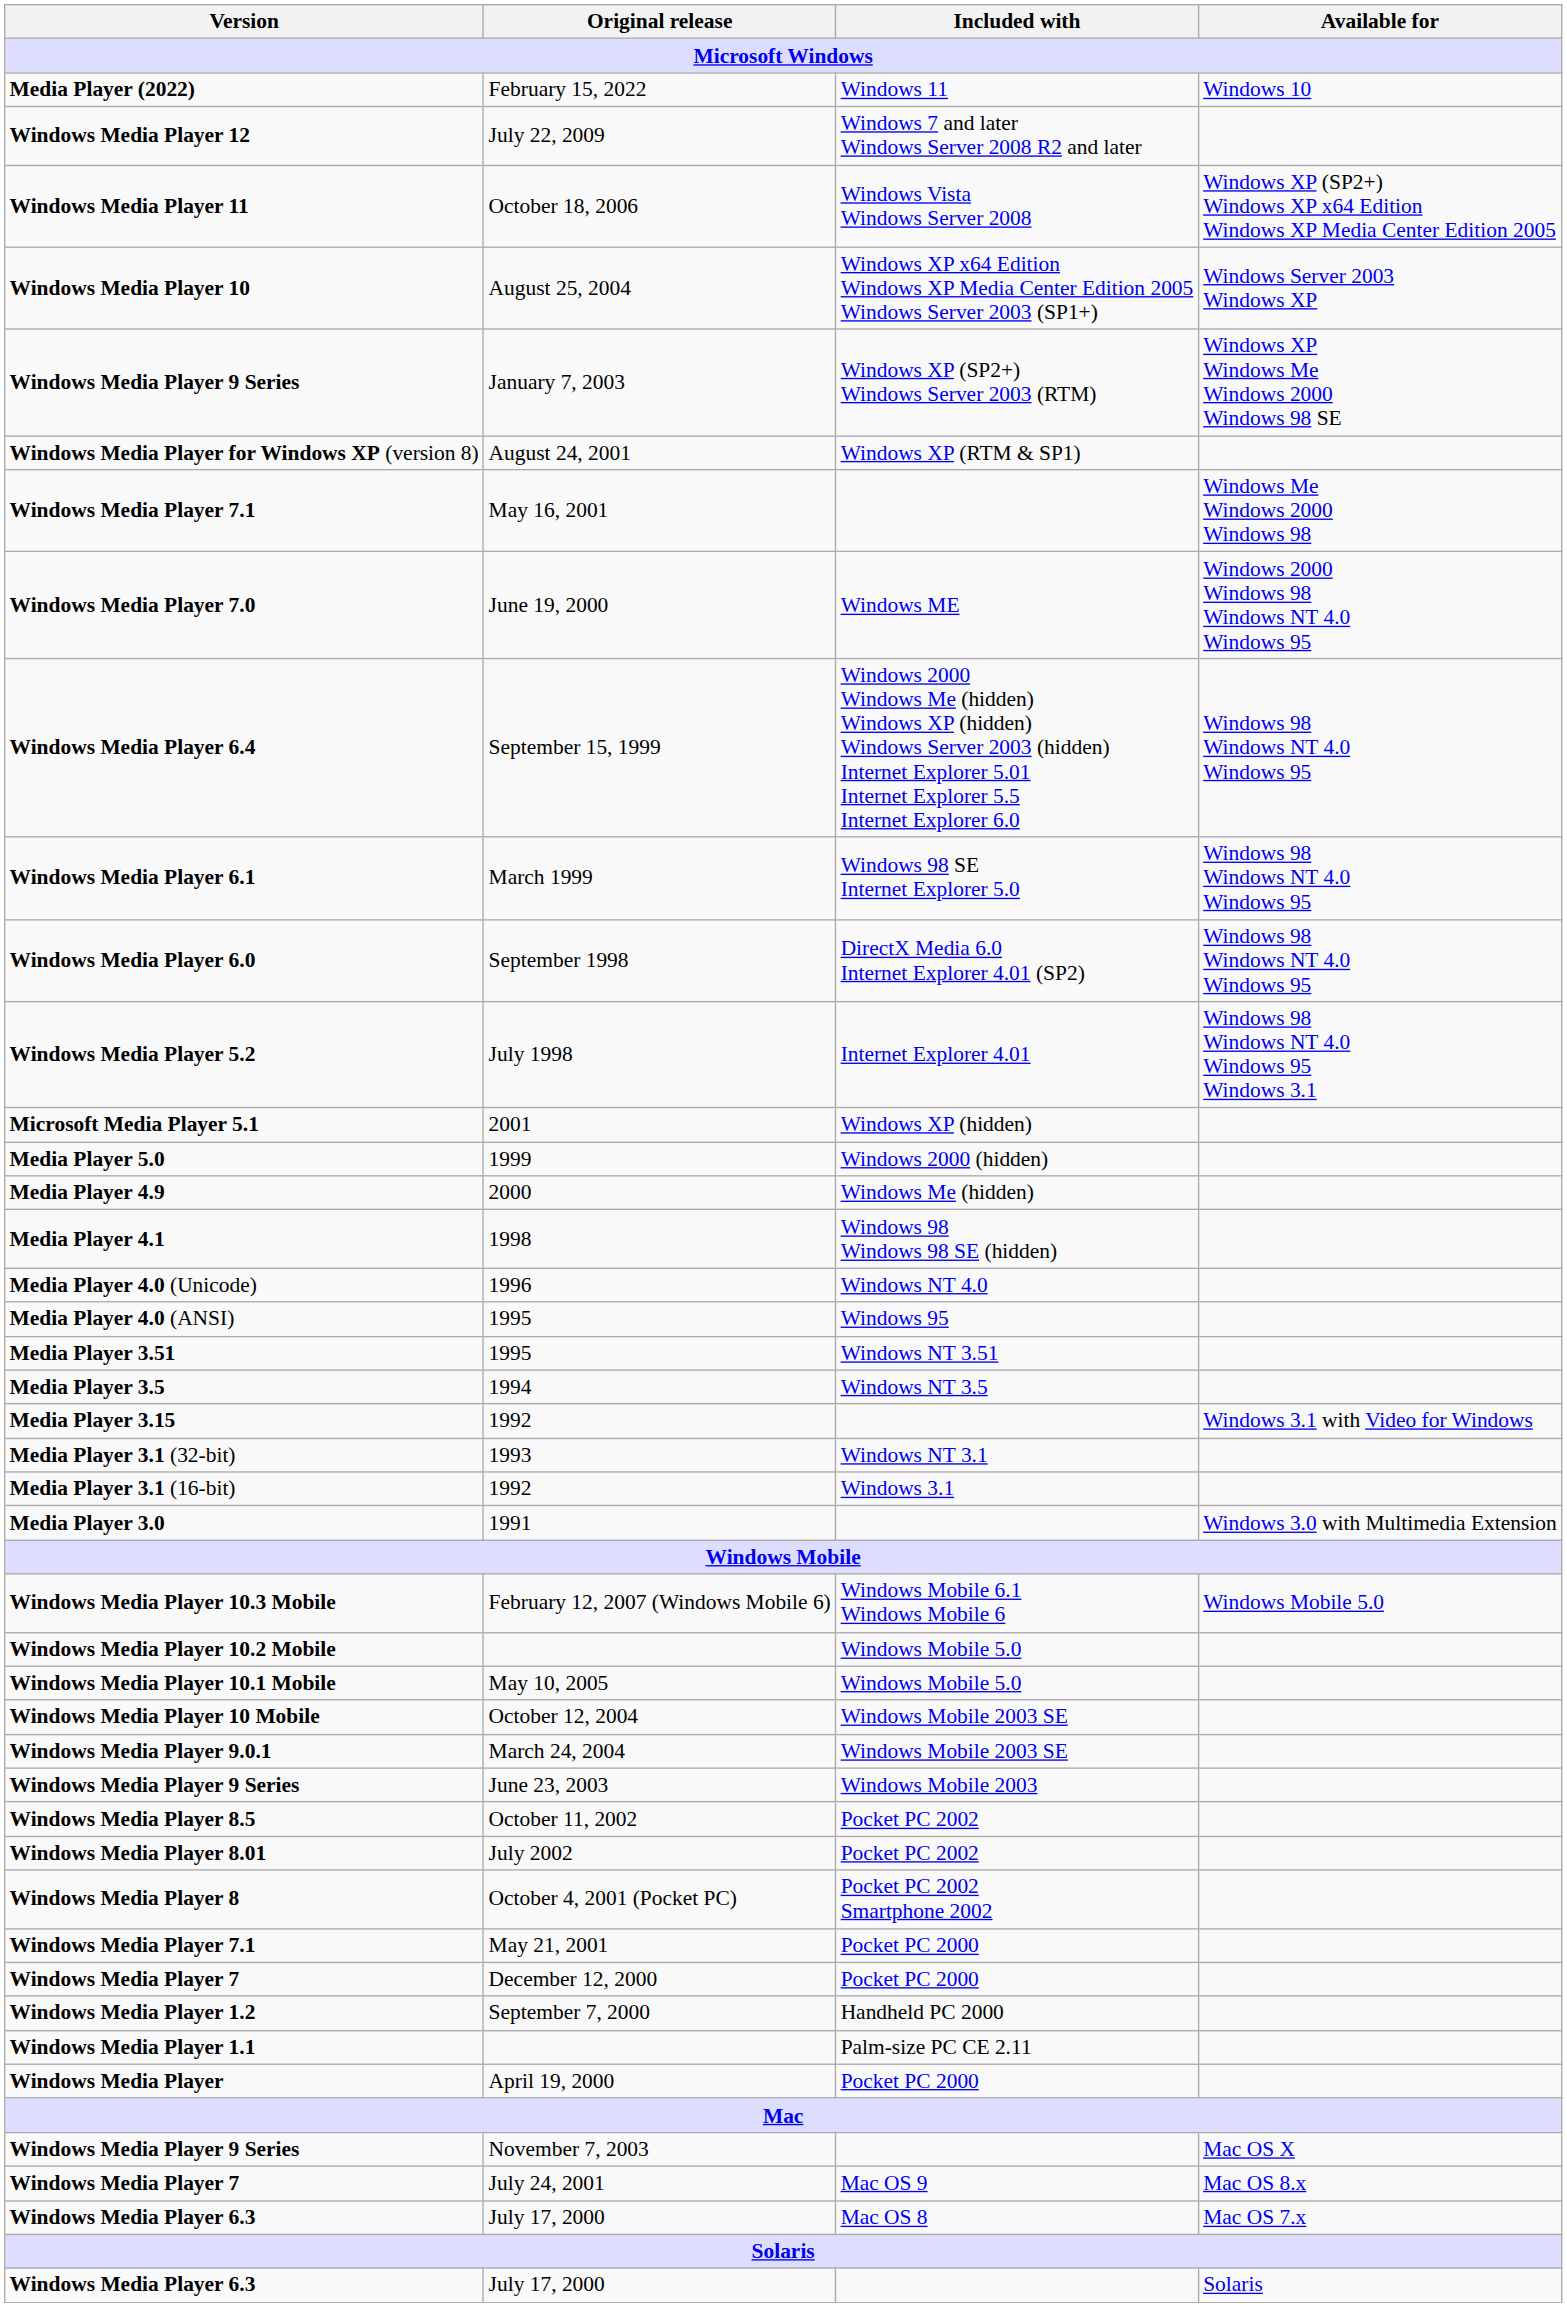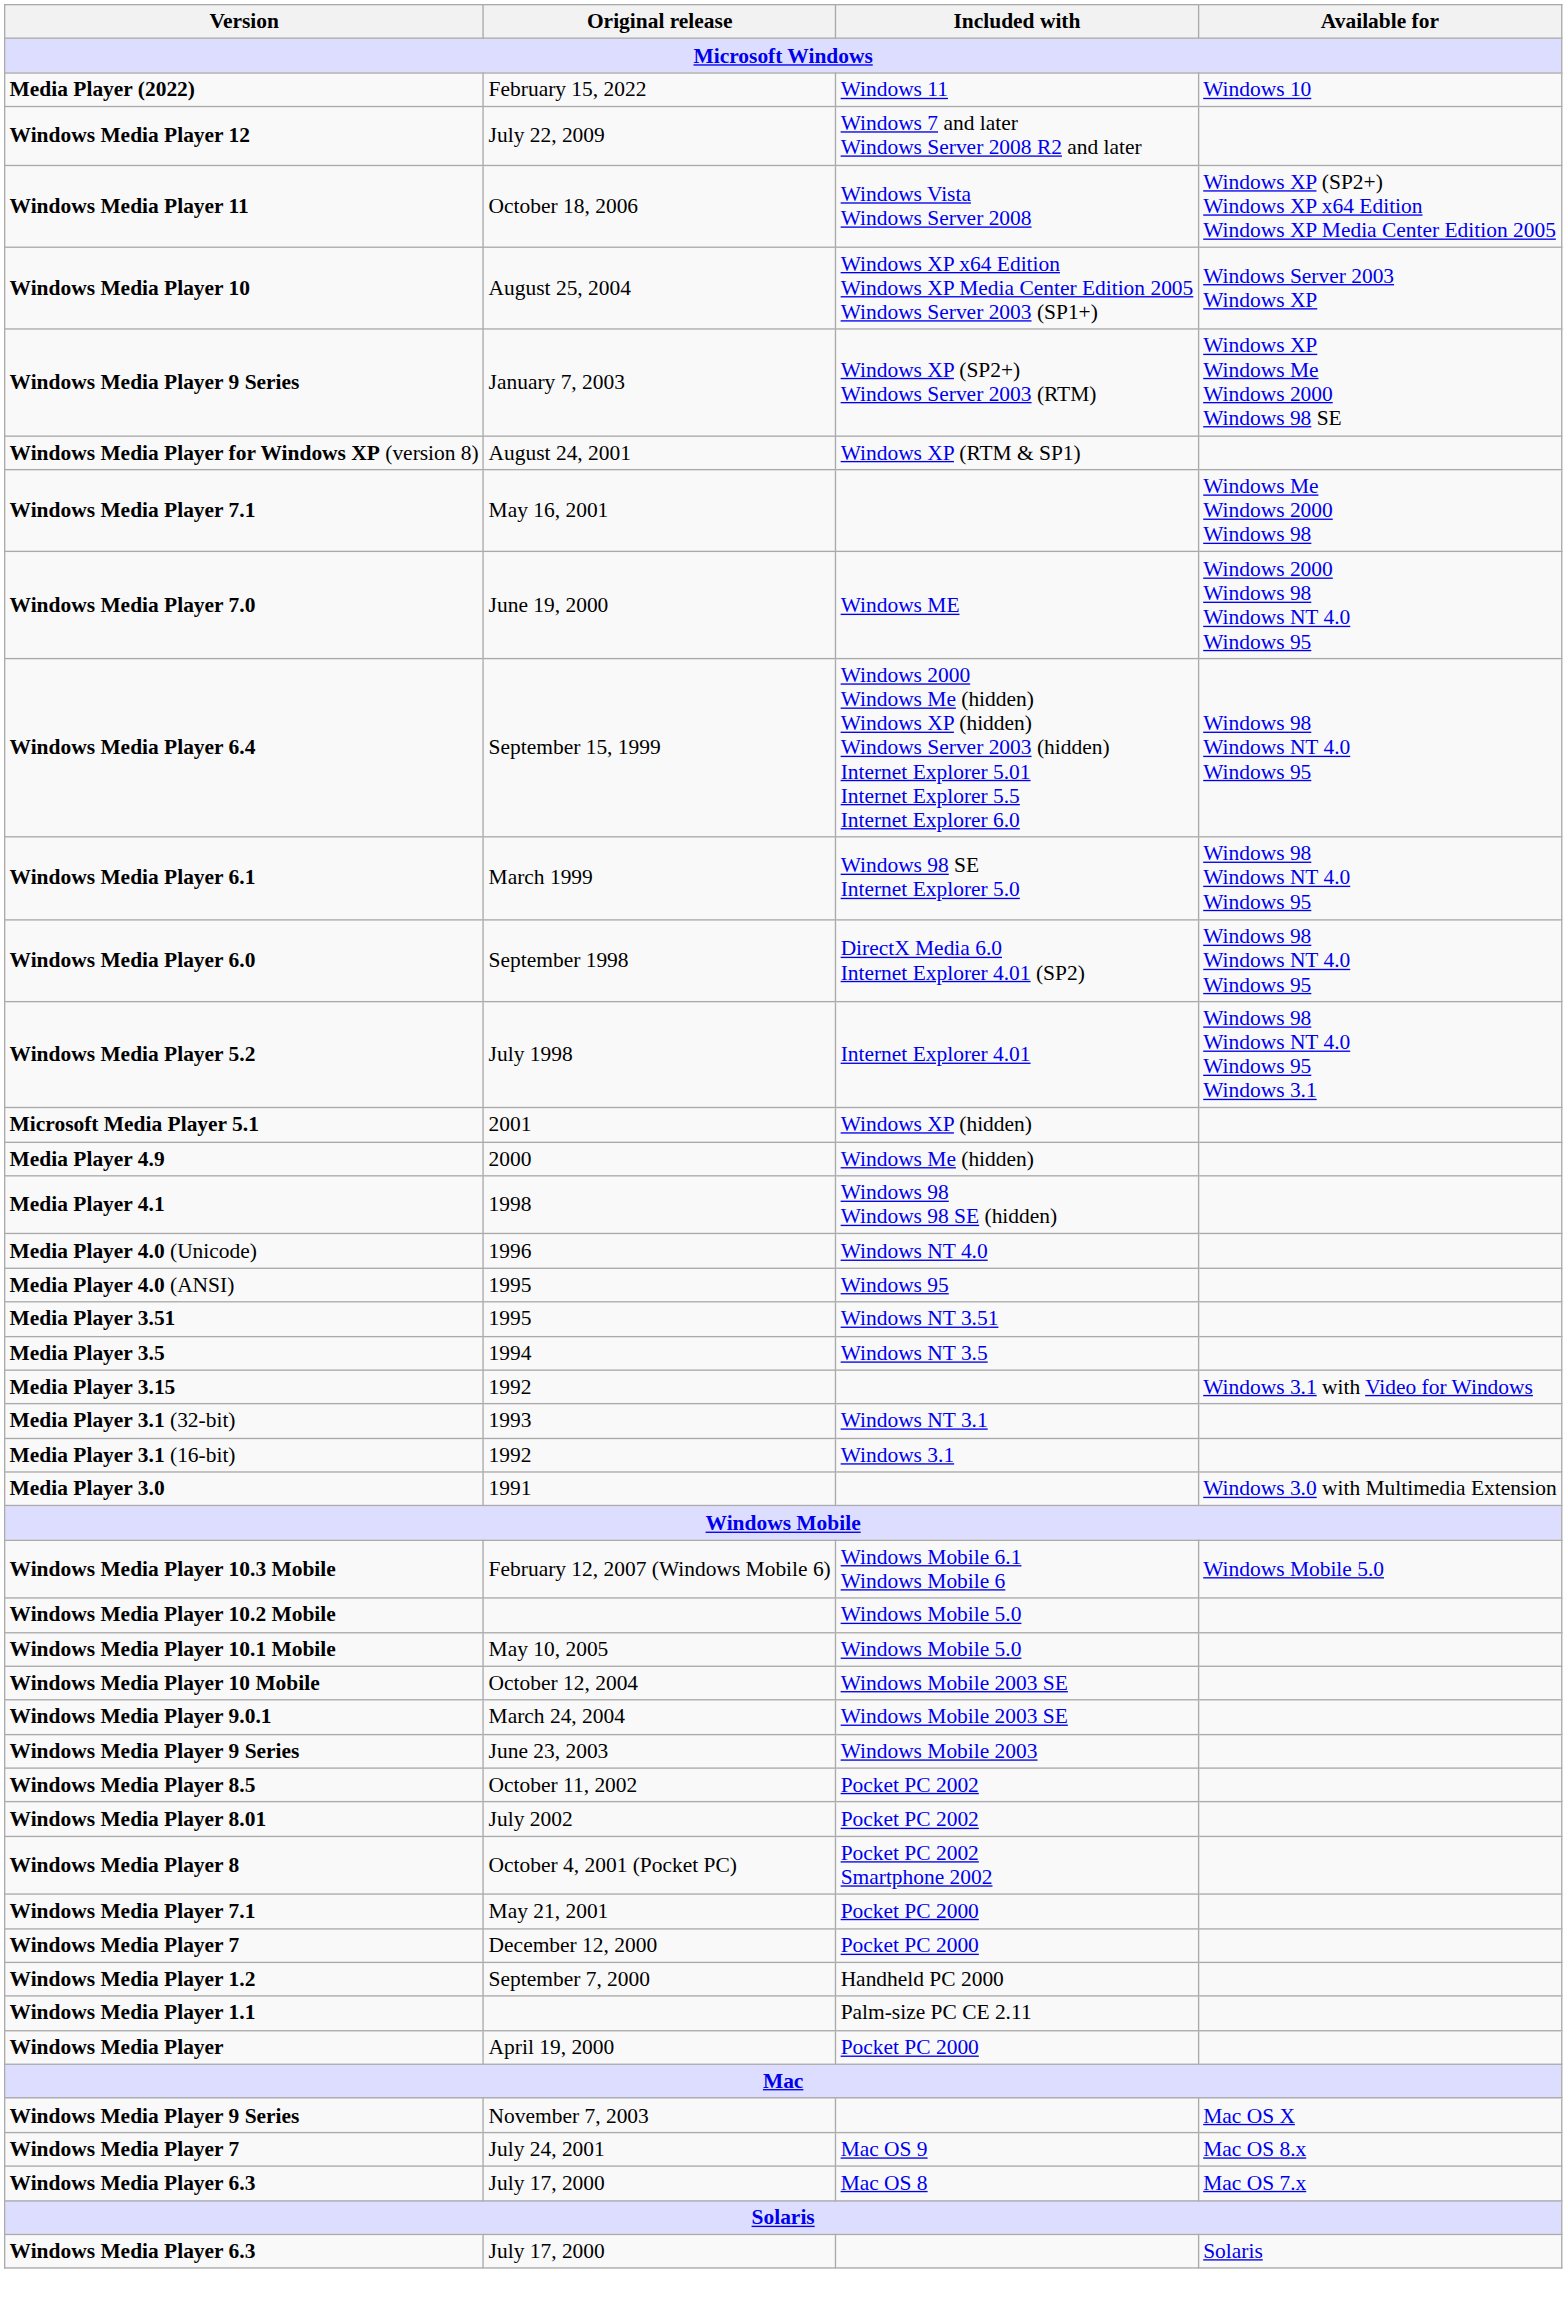- row: Media Player 5.0 | 1999 | Windows 2000 (hidden)
